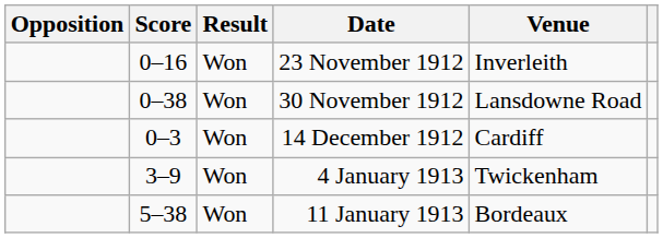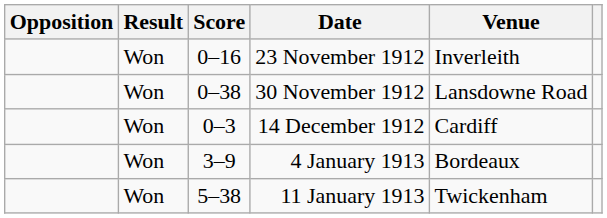columns swapped: Score <-> Result
4 January 1913 | Venue: Twickenham -> Bordeaux
11 January 1913 | Venue: Bordeaux -> Twickenham
